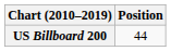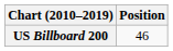US Billboard 200 | Position: 44 -> 46
